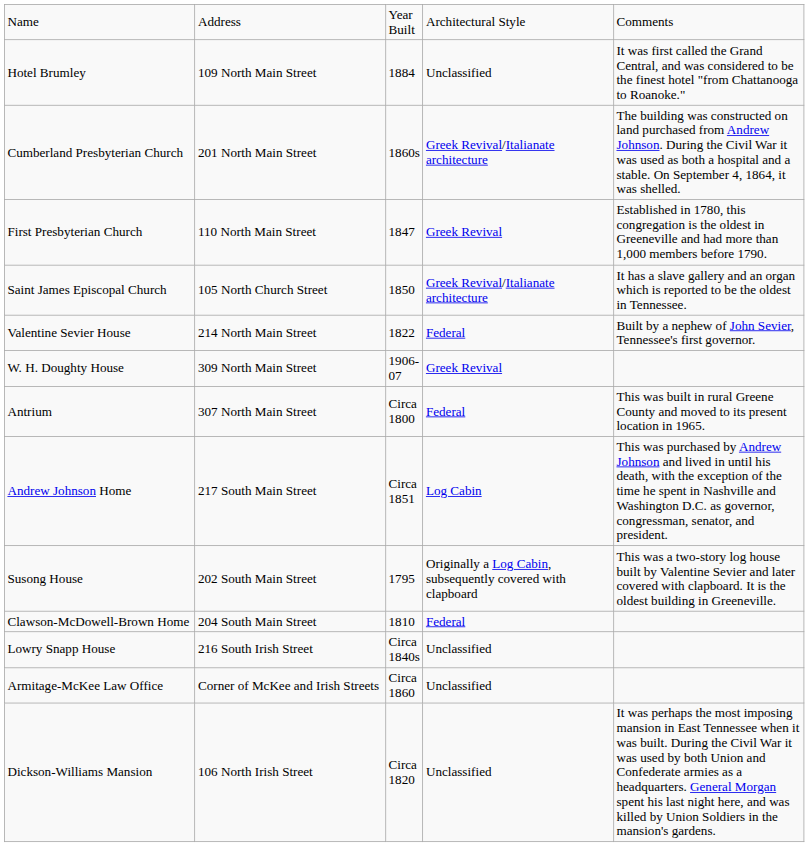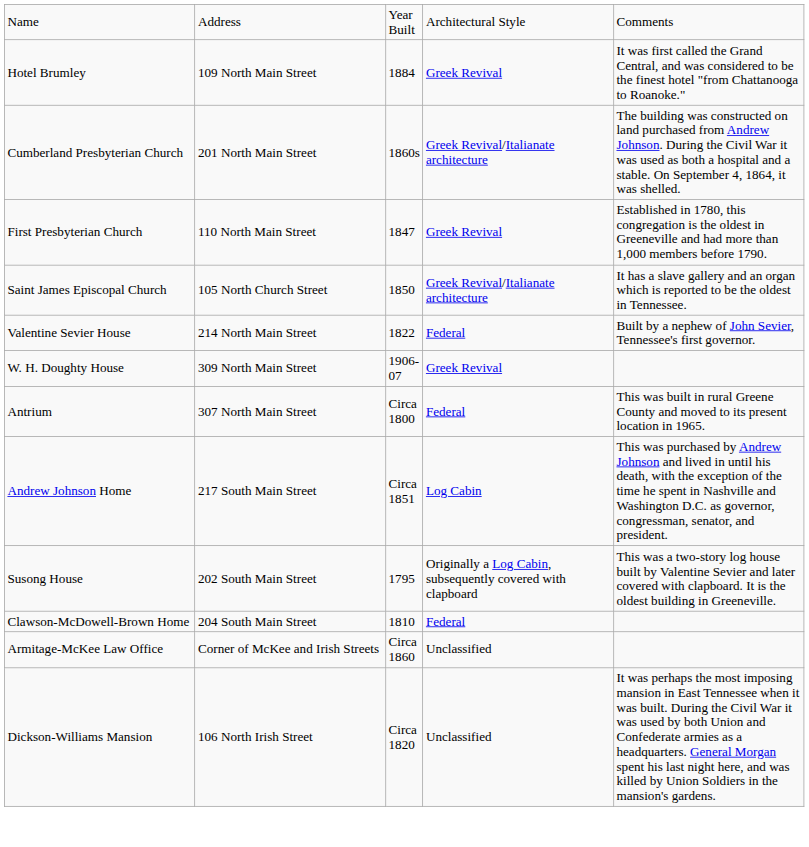Hotel Brumley | column 4: Unclassified -> Greek Revival
- row: Lowry Snapp House | 216 South Irish Street | Circa 1840s | Unclassified
